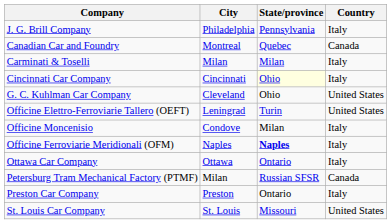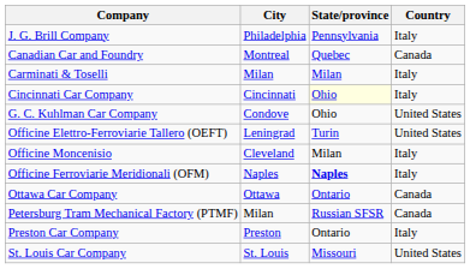G. C. Kuhlman Car Company | City: Cleveland -> Condove
Officine Moncenisio | City: Condove -> Cleveland
Ottawa Car Company | Country: Italy -> Canada
